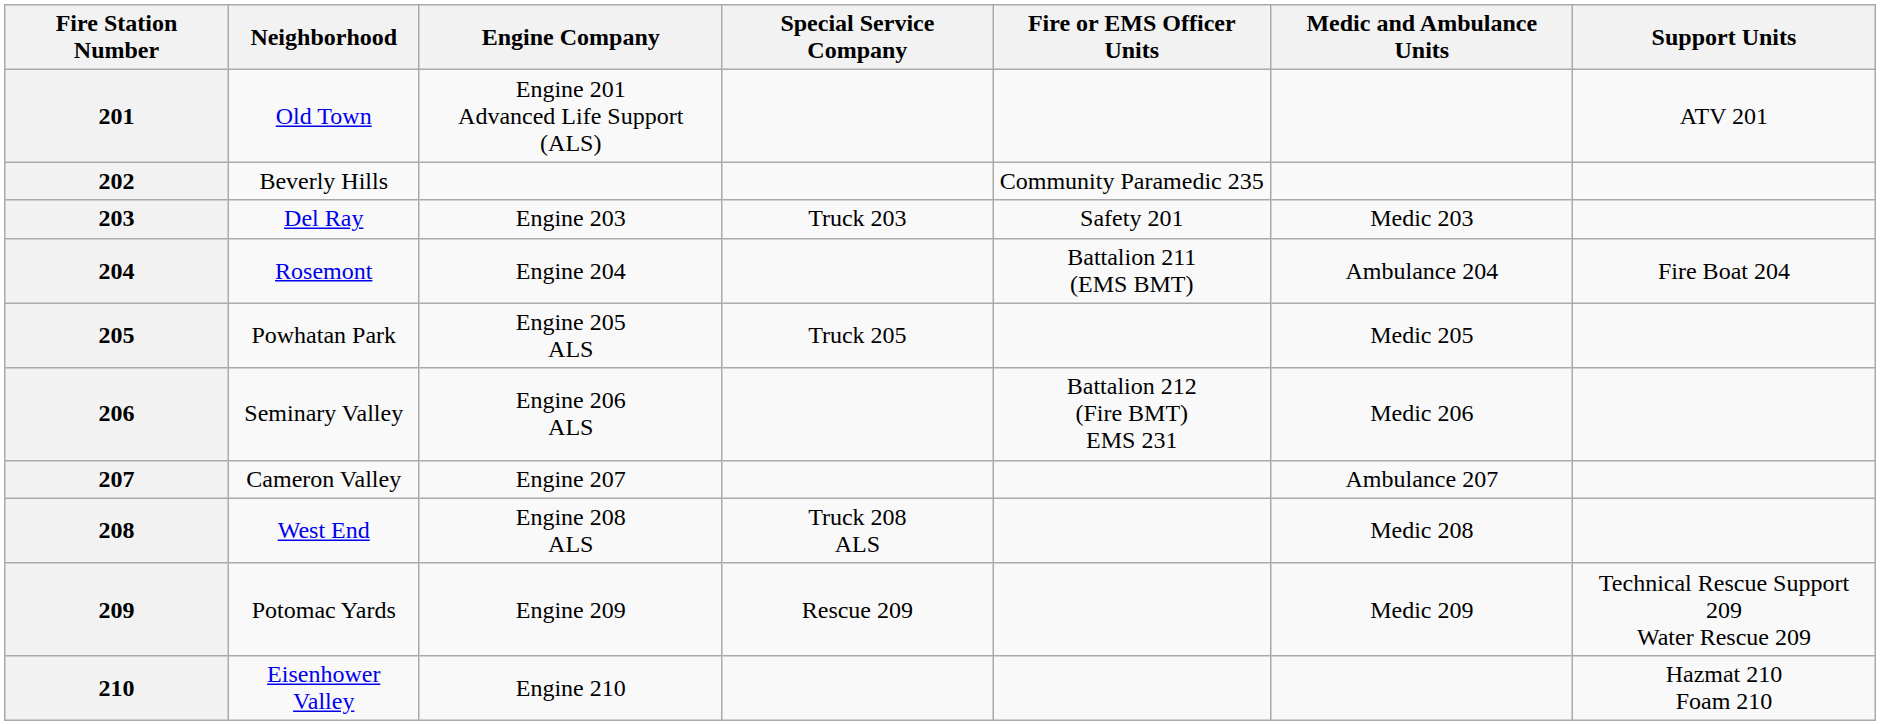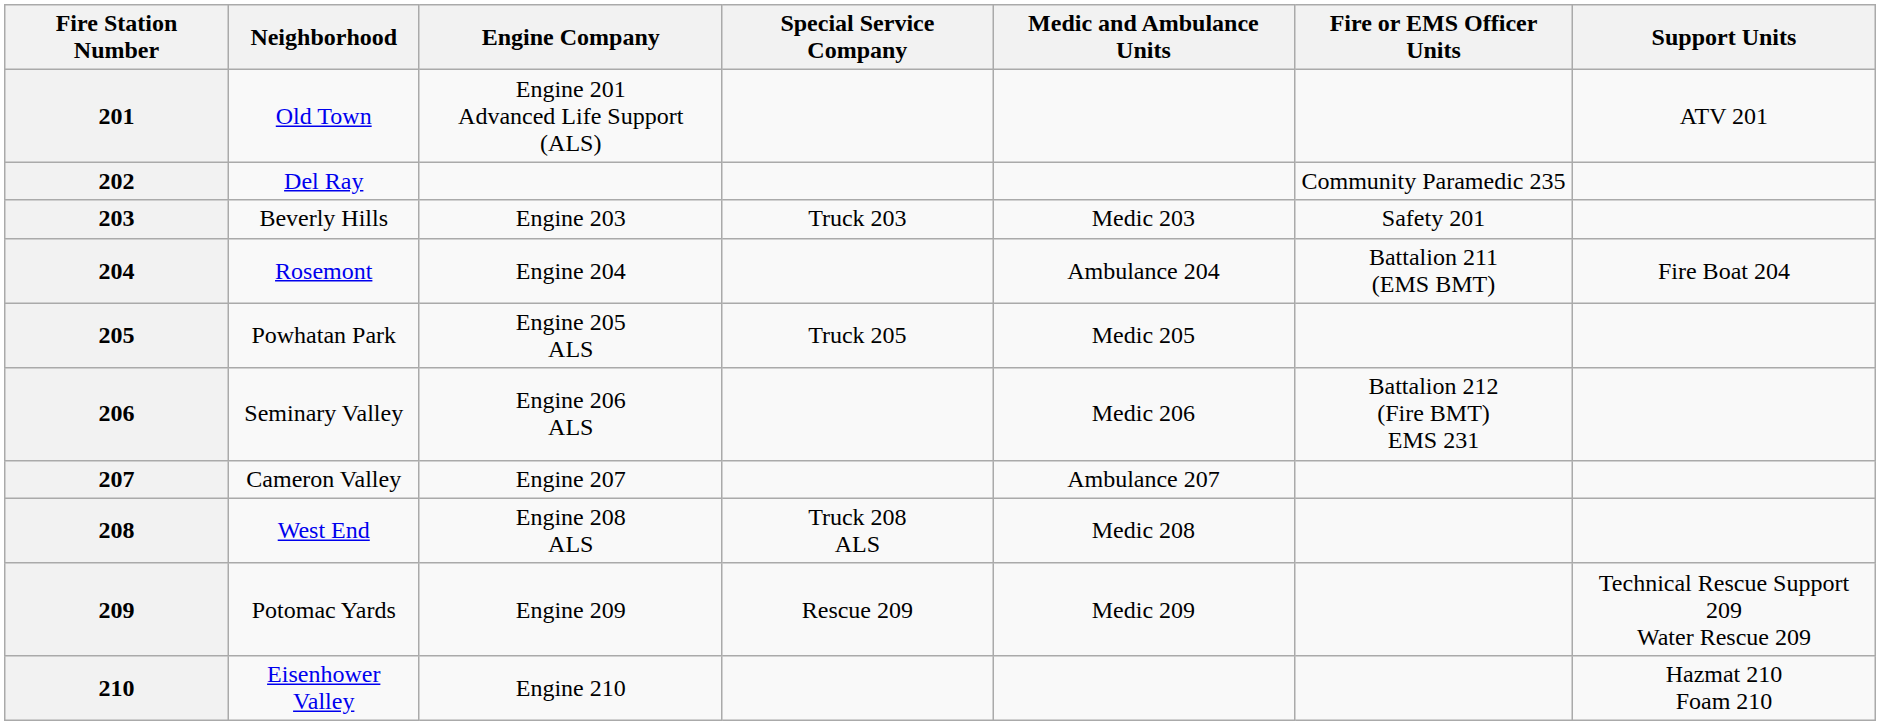columns swapped: Medic and Ambulance Units <-> Fire or EMS Officer Units
202 | Neighborhood: Beverly Hills -> Del Ray
203 | Neighborhood: Del Ray -> Beverly Hills
